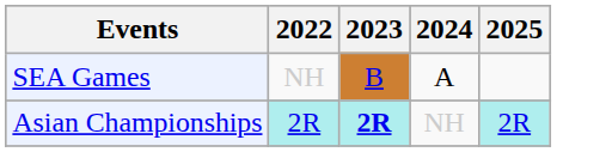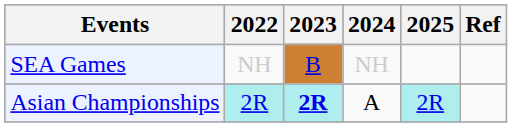+ column: Ref
SEA Games | 2024: A -> NH
Asian Championships | 2024: NH -> A
